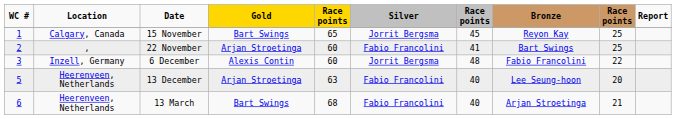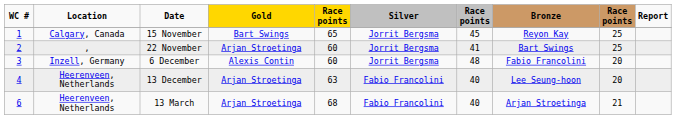22 November | Silver: Fabio Francolini -> Jorrit Bergsma
6 December | column 9: 22 -> 20
13 December | WC #: 5 -> 4
13 March | Gold: Bart Swings -> Arjan Stroetinga
